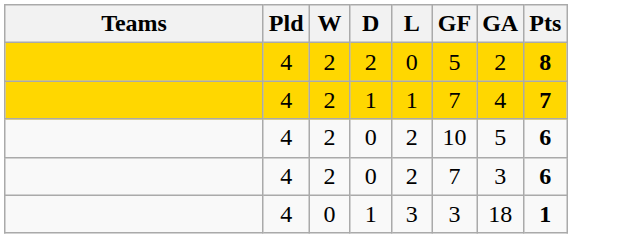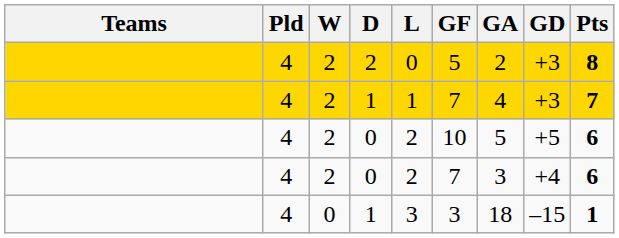+ column: GD | +3 | +3 | +5 | +4 | –15
